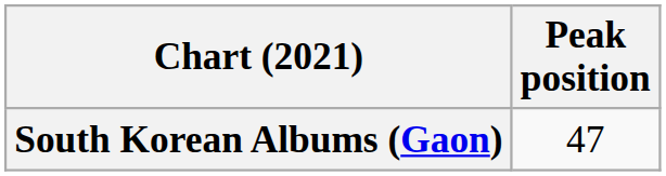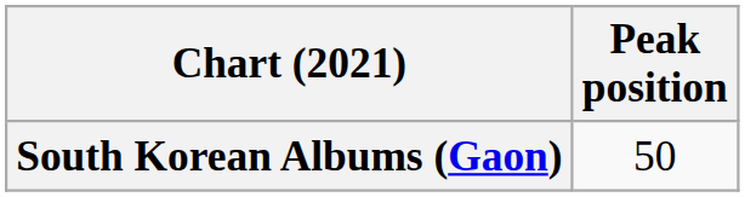South Korean Albums (Gaon) | Peak position: 47 -> 50
